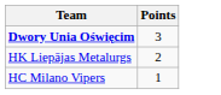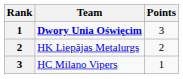+ column: Rank | 1 | 2 | 3
